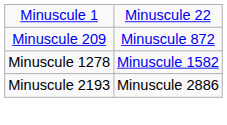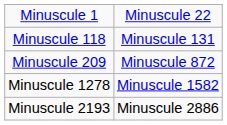+ row: Minuscule 118 | Minuscule 131
